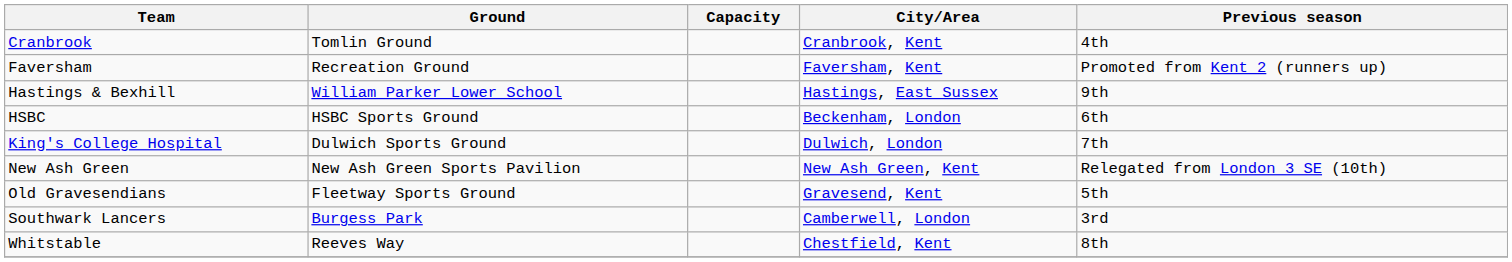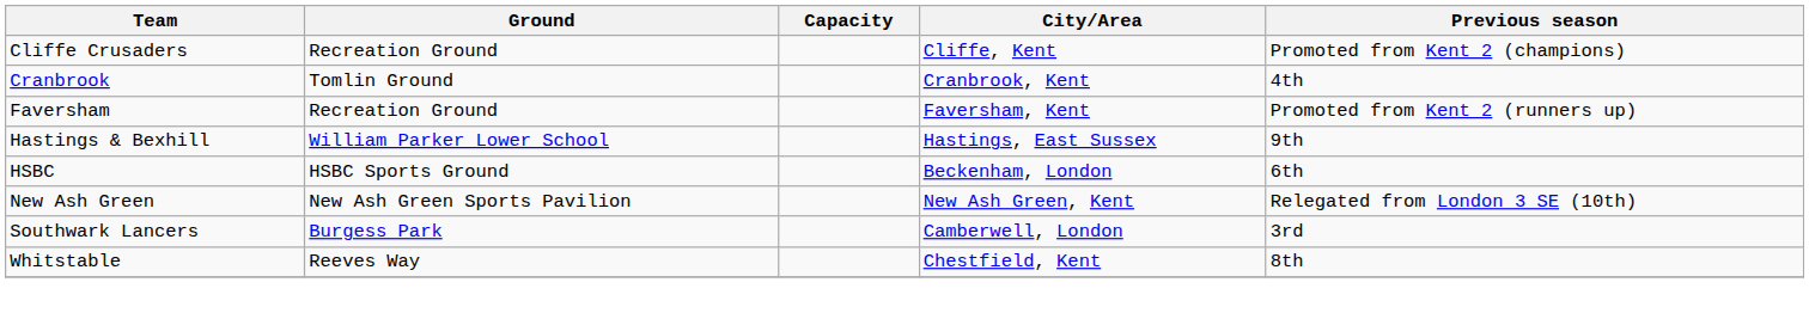+ row: Cliffe Crusaders | Recreation Ground | Cliffe, Kent | Promoted from Kent 2 (champions)
- row: King's College Hospital | Dulwich Sports Ground | Dulwich, London | 7th
- row: Old Gravesendians | Fleetway Sports Ground | Gravesend, Kent | 5th
